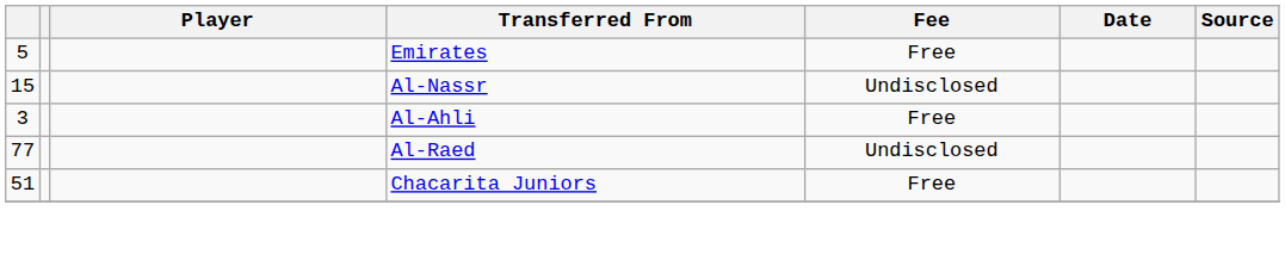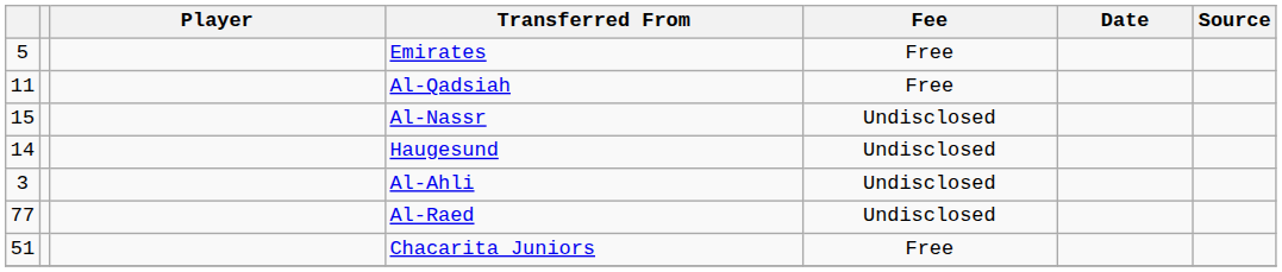+ row: 11 | Al-Qadsiah | Free
+ row: 14 | Haugesund | Undisclosed
Al-Ahli | Fee: Free -> Undisclosed
